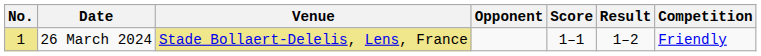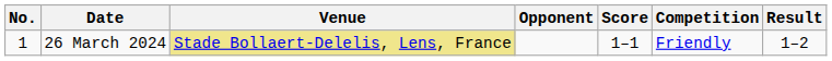columns swapped: Result <-> Competition
26 March 2024 | No.: khaki background -> no background
